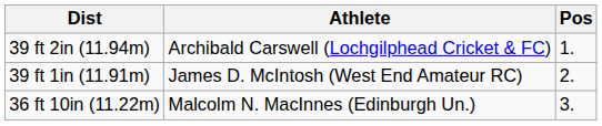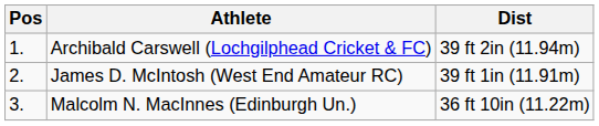columns swapped: Pos <-> Dist
